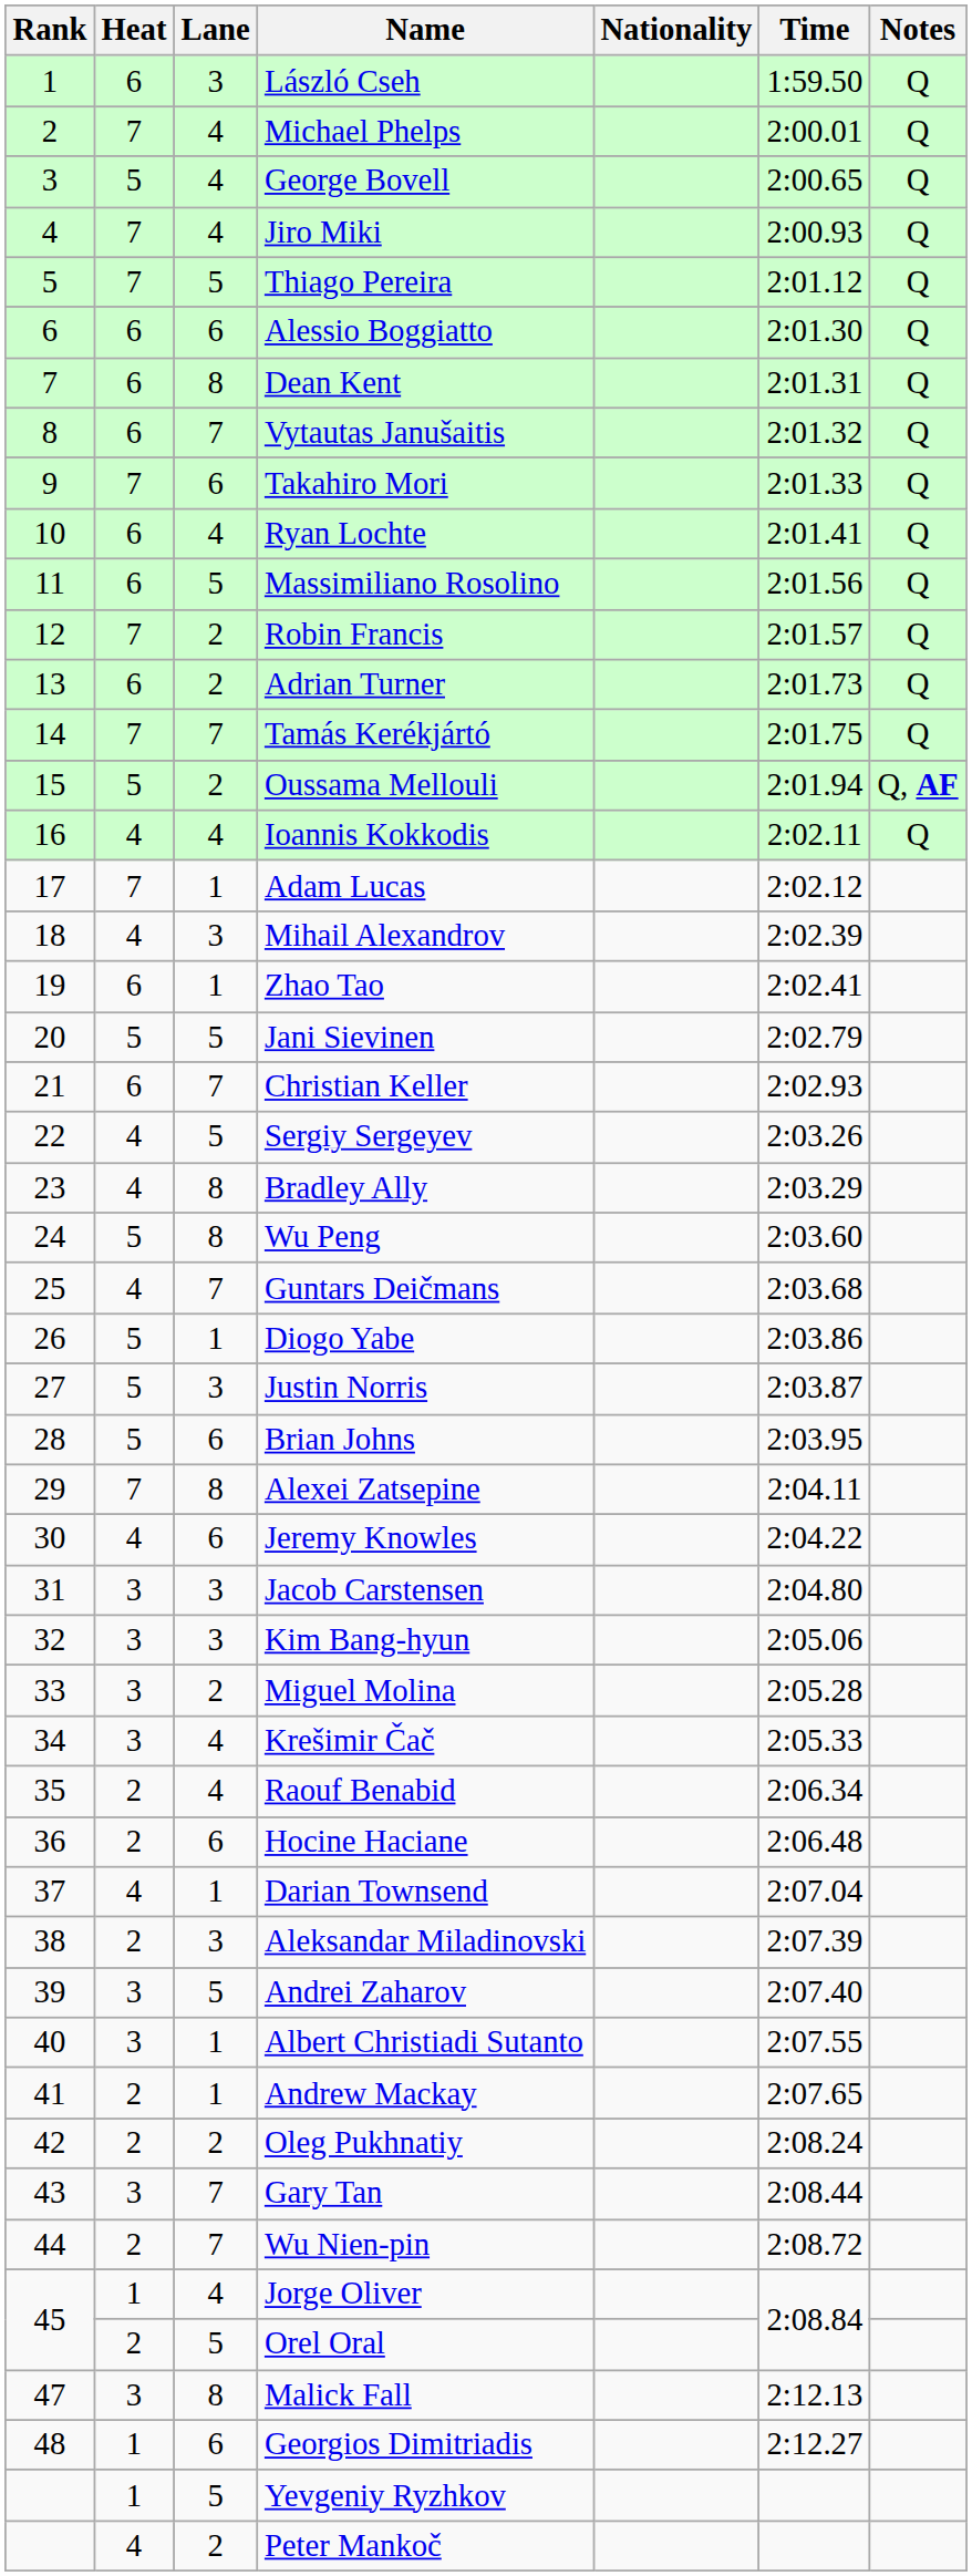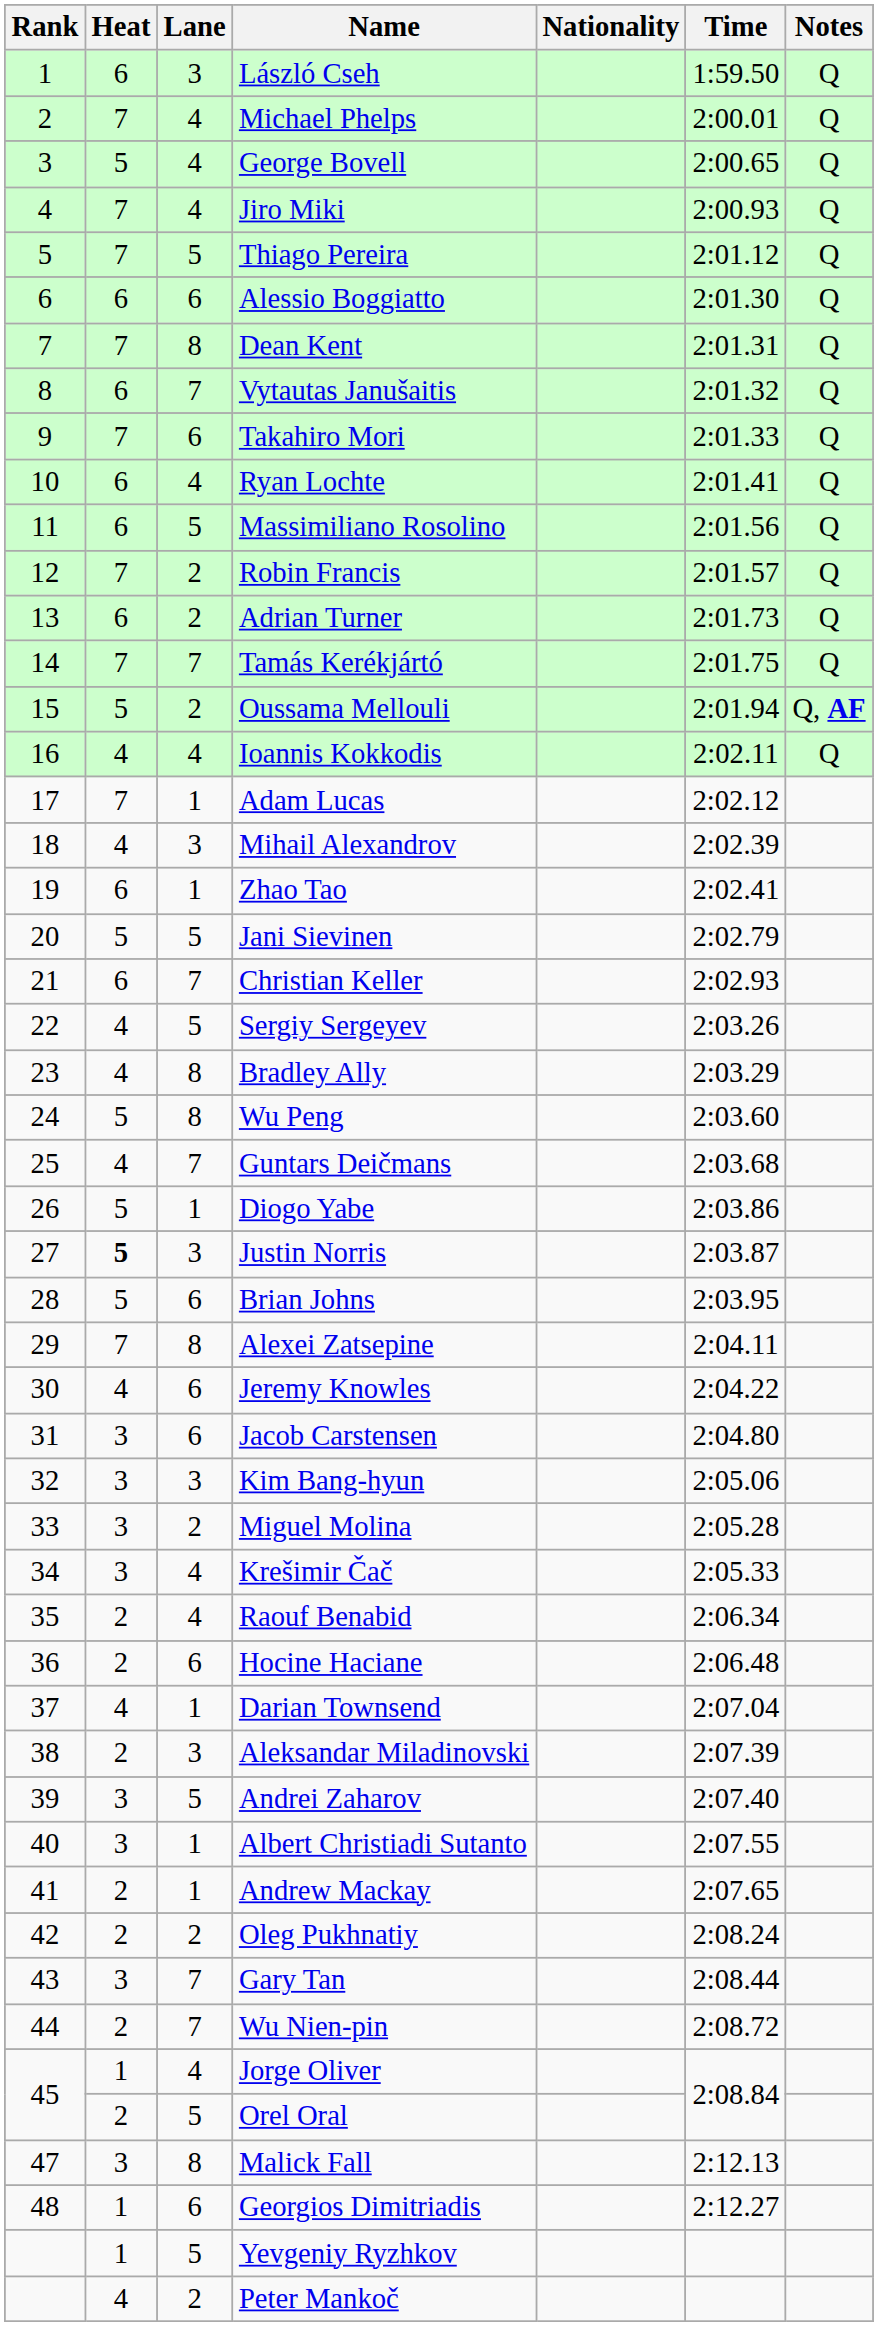Dean Kent | Heat: 6 -> 7
Justin Norris | Heat: normal -> bold
Jacob Carstensen | Lane: 3 -> 6
